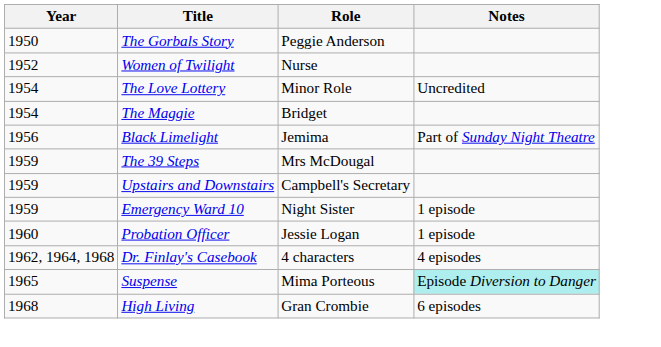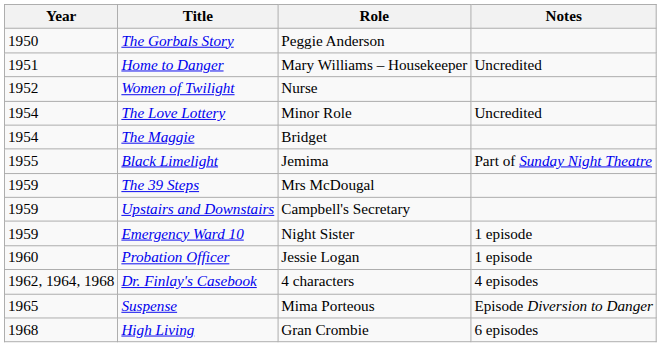+ row: 1951 | Home to Danger | Mary Williams – Housekeeper | Uncredited
Black Limelight | Year: 1956 -> 1955
Suspense | Notes: paleturquoise background -> no background
